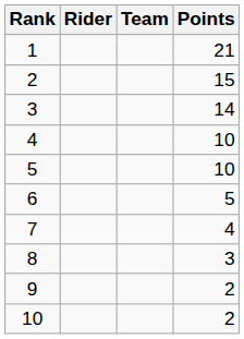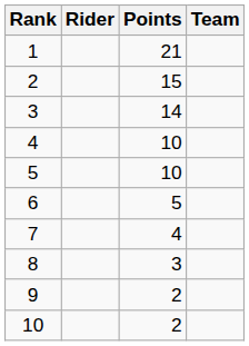columns swapped: Team <-> Points
